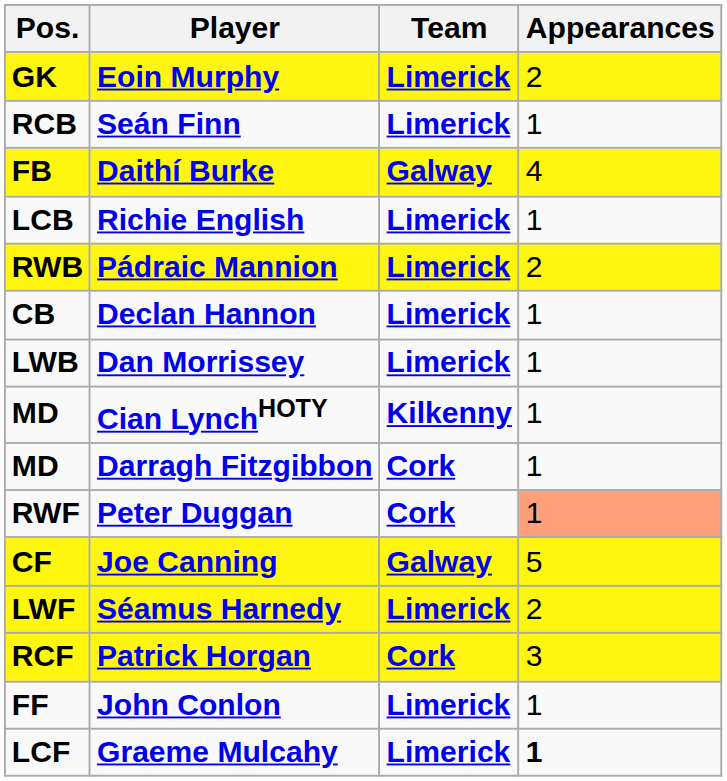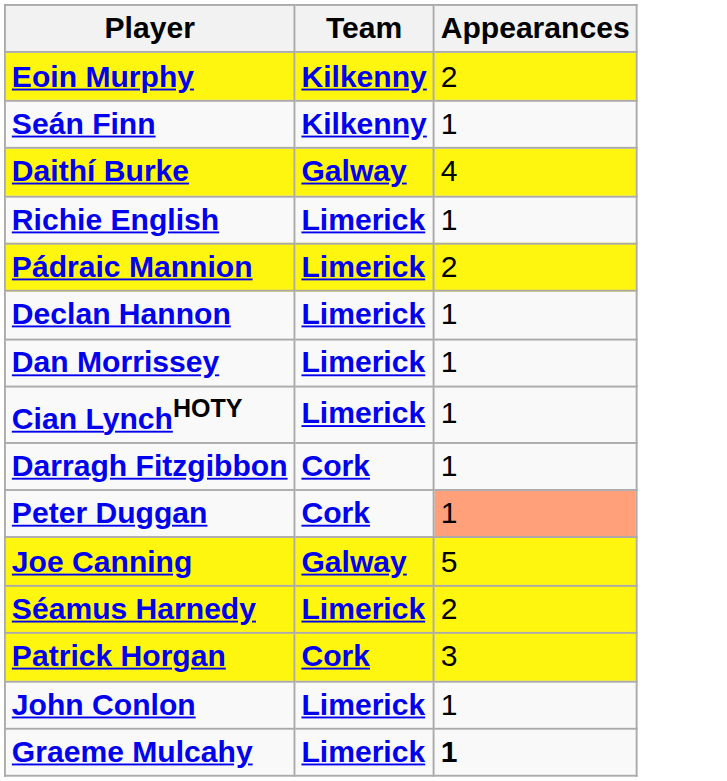- column: Pos. | GK | RCB | FB | LCB | RWB | CB | LWB | MD | MD | RWF | CF | LWF | RCF | FF | LCF
Eoin Murphy | Team: Limerick -> Kilkenny
Seán Finn | Team: Limerick -> Kilkenny
Cian LynchHOTY | Team: Kilkenny -> Limerick
